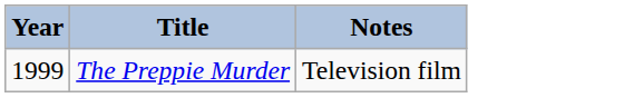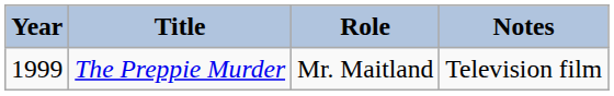+ column: Role | Mr. Maitland
